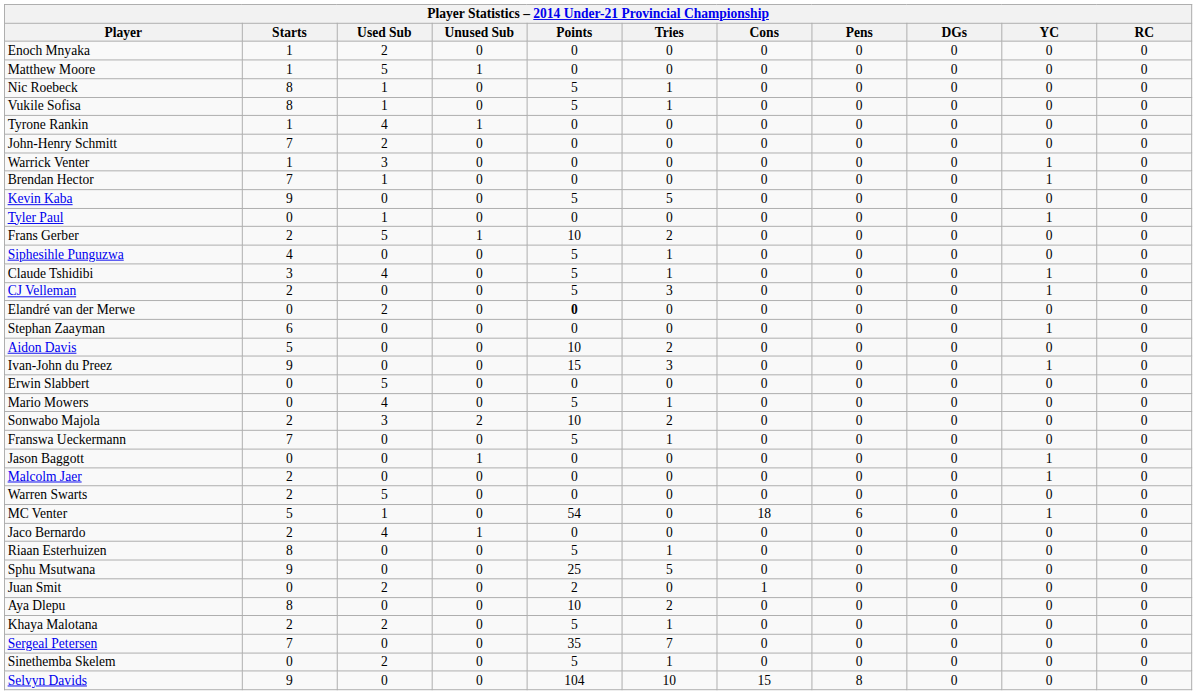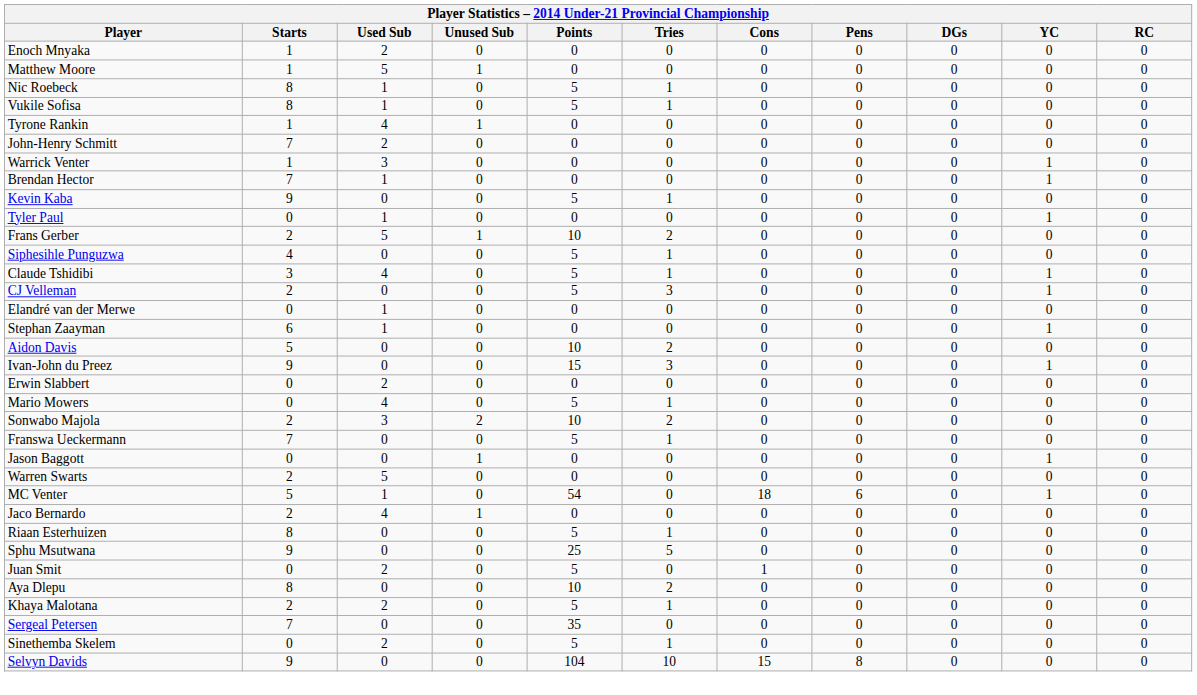Kevin Kaba | Tries: 5 -> 1
Elandré van der Merwe | Used Sub: 2 -> 1
Elandré van der Merwe | Points: bold -> normal
Stephan Zaayman | Used Sub: 0 -> 1
Erwin Slabbert | Used Sub: 5 -> 2
- row: Malcolm Jaer | 2 | 0 | 0 | 0 | 0 | 0 | 0 | 0 | 1 | 0
Juan Smit | Points: 2 -> 5
Sergeal Petersen | Tries: 7 -> 0
